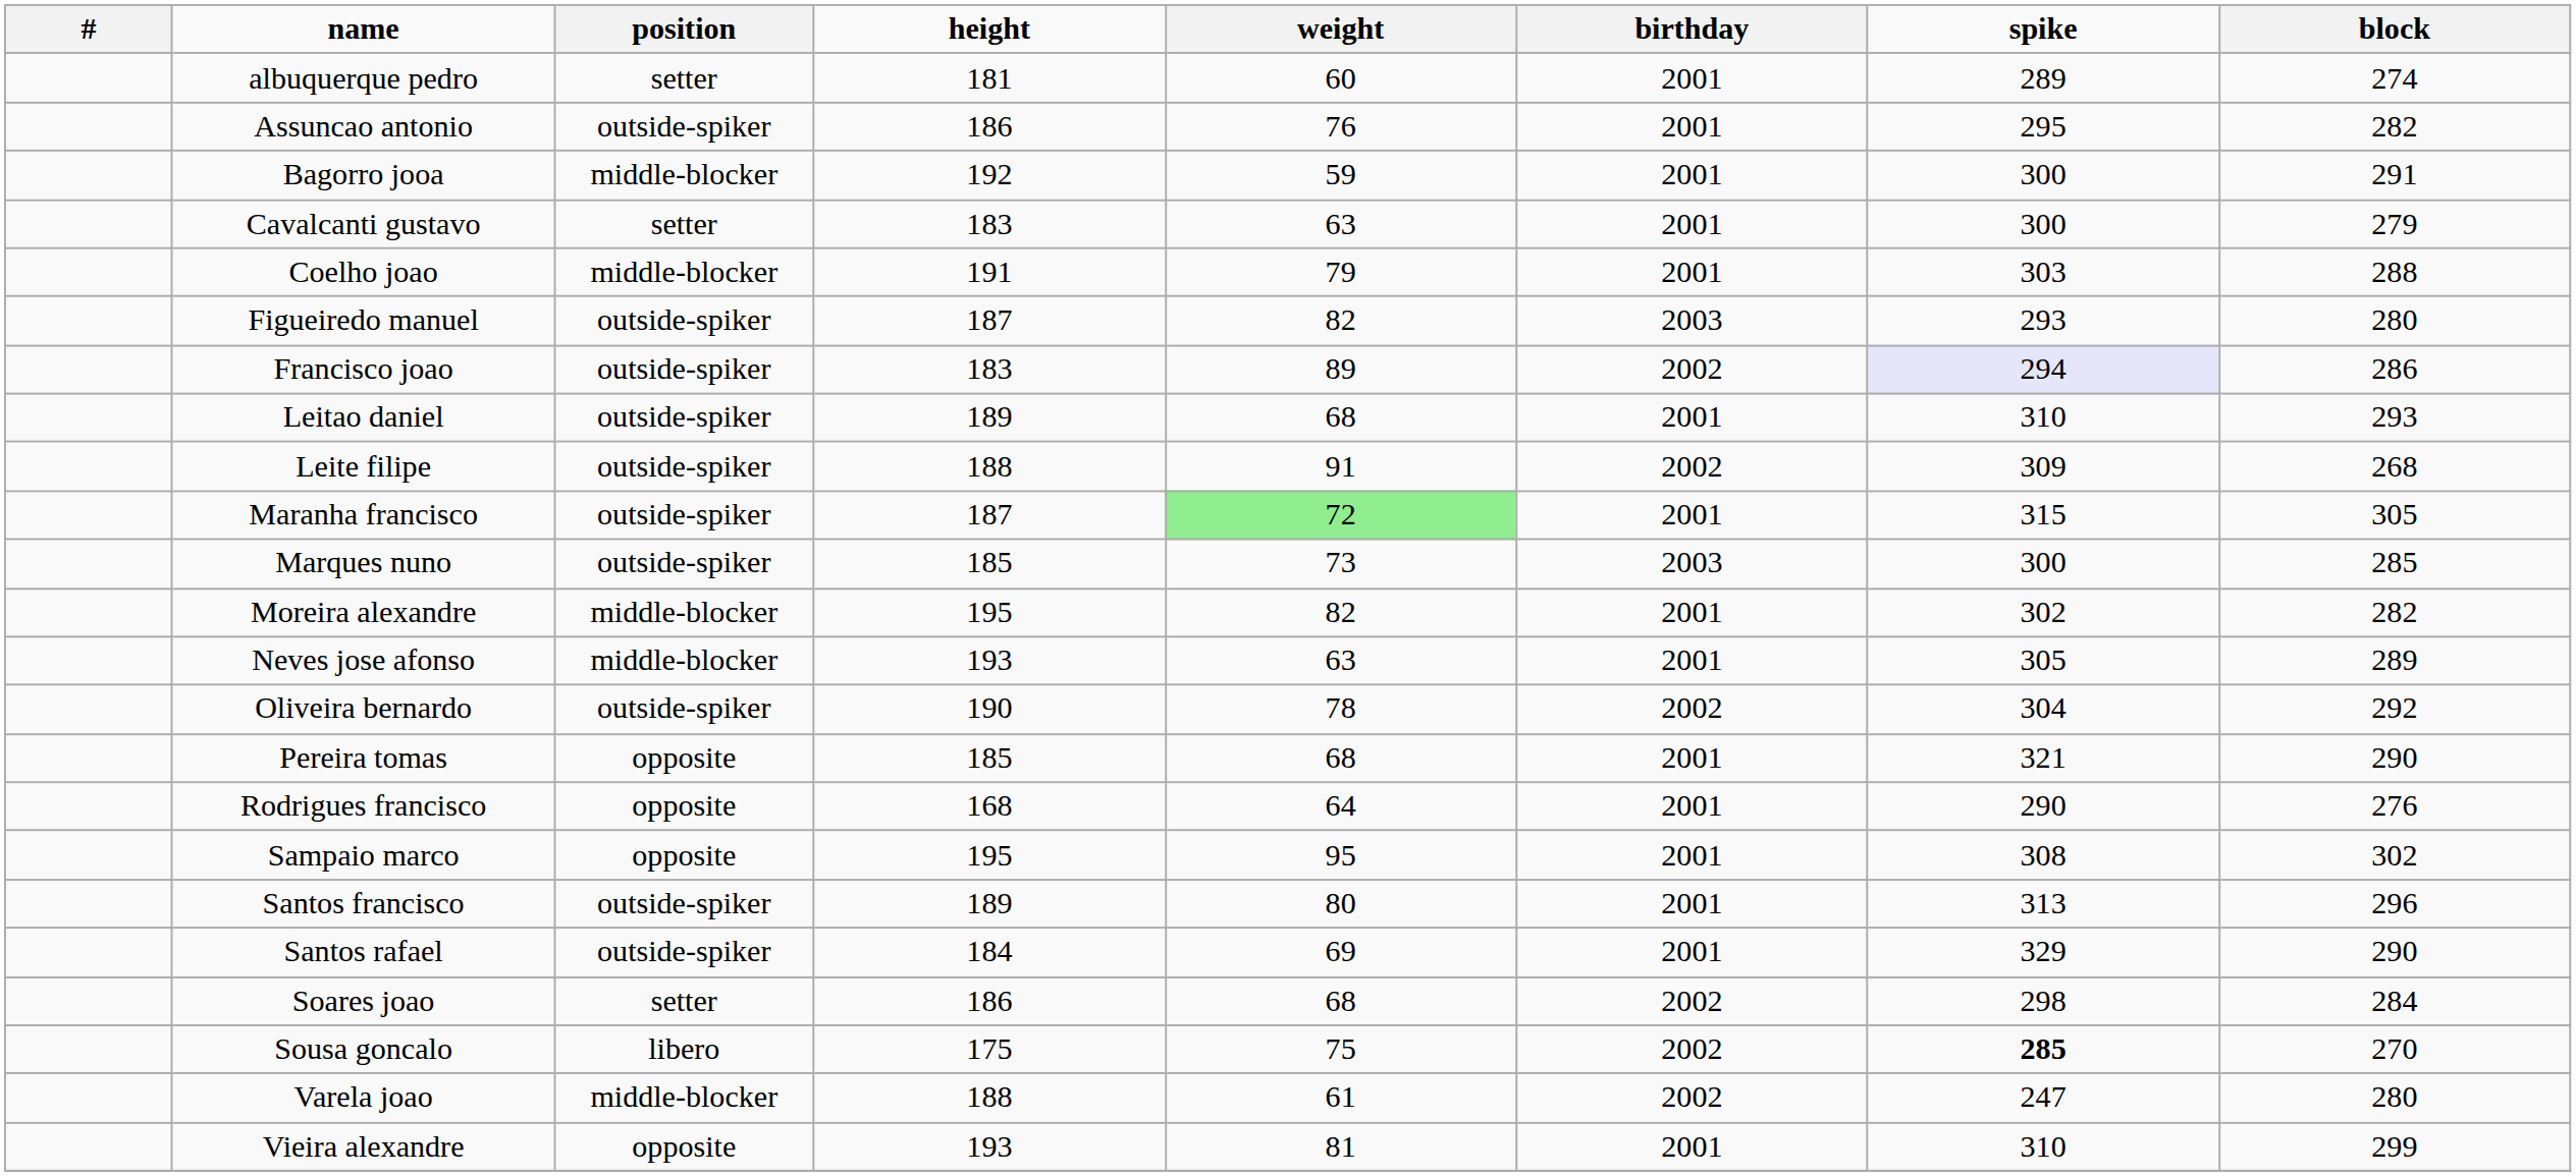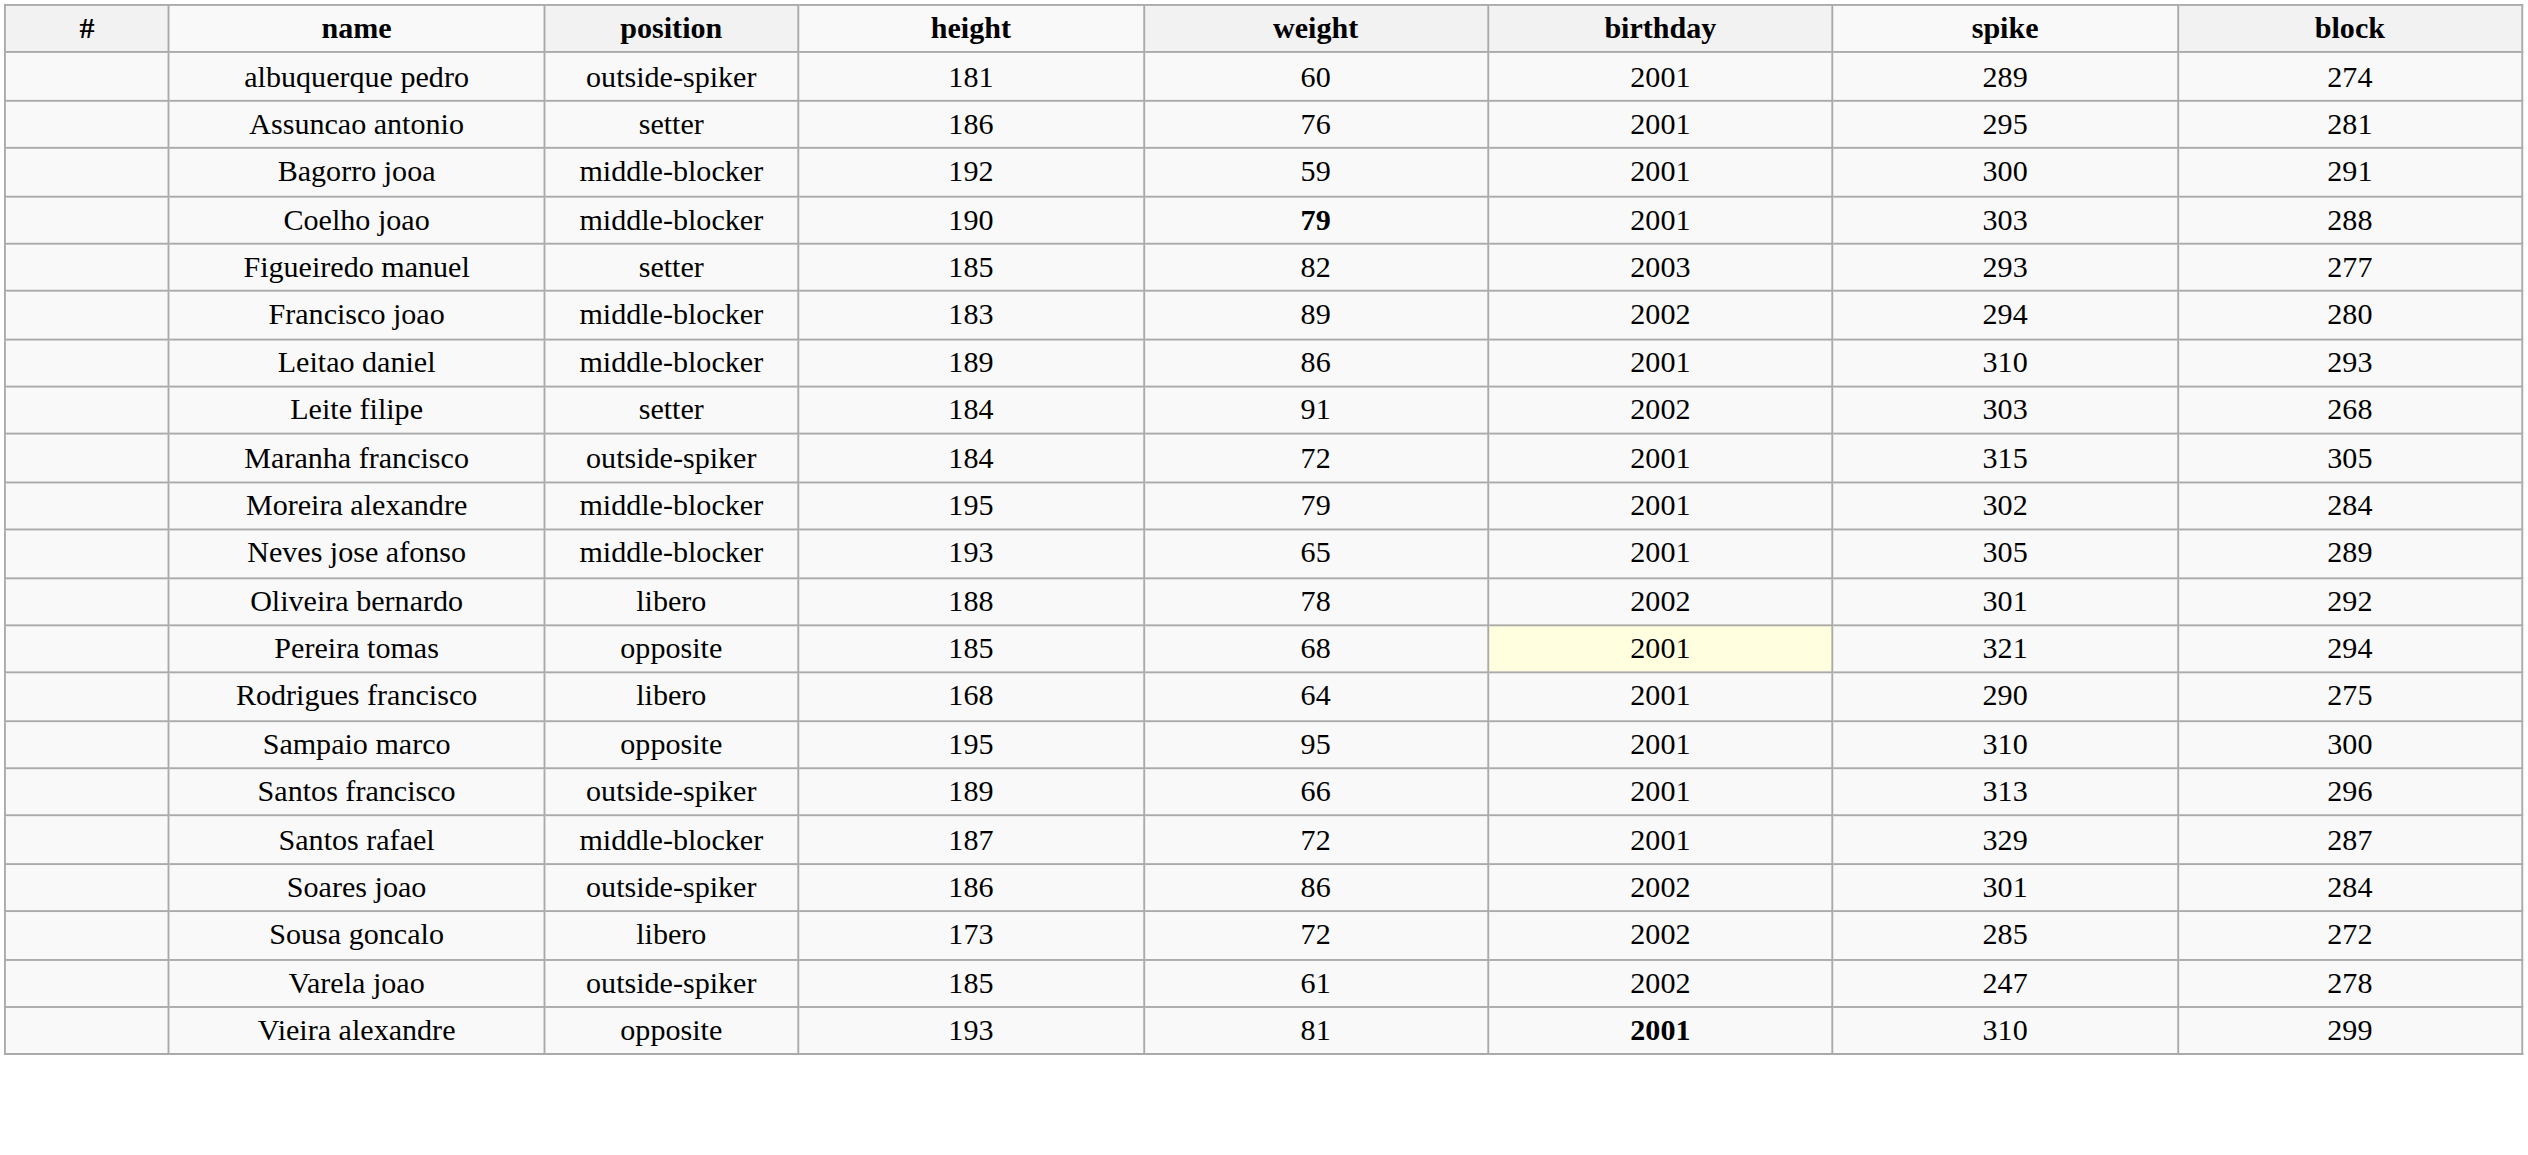albuquerque pedro | position: setter -> outside-spiker
Assuncao antonio | position: outside-spiker -> setter
Assuncao antonio | block: 282 -> 281
- row: Cavalcanti gustavo | setter | 183 | 63 | 2001 | 300 | 279
Coelho joao | height: 191 -> 190
Coelho joao | weight: normal -> bold
Figueiredo manuel | position: outside-spiker -> setter
Figueiredo manuel | height: 187 -> 185
Figueiredo manuel | block: 280 -> 277
Francisco joao | position: outside-spiker -> middle-blocker
Francisco joao | spike: lavender background -> no background
Francisco joao | block: 286 -> 280
Leitao daniel | position: outside-spiker -> middle-blocker
Leitao daniel | weight: 68 -> 86
Leite filipe | position: outside-spiker -> setter
Leite filipe | height: 188 -> 184
Leite filipe | spike: 309 -> 303
Maranha francisco | height: 187 -> 184
Maranha francisco | weight: lightgreen background -> no background
- row: Marques nuno | outside-spiker | 185 | 73 | 2003 | 300 | 285
Moreira alexandre | weight: 82 -> 79
Moreira alexandre | block: 282 -> 284
Neves jose afonso | weight: 63 -> 65
Oliveira bernardo | position: outside-spiker -> libero
Oliveira bernardo | height: 190 -> 188
Oliveira bernardo | spike: 304 -> 301
Pereira tomas | birthday: no background -> lightyellow background
Pereira tomas | block: 290 -> 294
Rodrigues francisco | position: opposite -> libero
Rodrigues francisco | block: 276 -> 275
Sampaio marco | spike: 308 -> 310
Sampaio marco | block: 302 -> 300
Santos francisco | weight: 80 -> 66
Santos rafael | position: outside-spiker -> middle-blocker
Santos rafael | height: 184 -> 187
Santos rafael | weight: 69 -> 72
Santos rafael | block: 290 -> 287
Soares joao | position: setter -> outside-spiker
Soares joao | weight: 68 -> 86
Soares joao | spike: 298 -> 301
Sousa goncalo | height: 175 -> 173
Sousa goncalo | weight: 75 -> 72
Sousa goncalo | spike: bold -> normal
Sousa goncalo | block: 270 -> 272
Varela joao | position: middle-blocker -> outside-spiker
Varela joao | height: 188 -> 185
Varela joao | block: 280 -> 278
Vieira alexandre | birthday: normal -> bold
